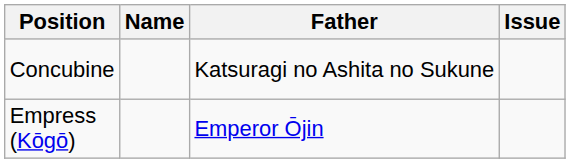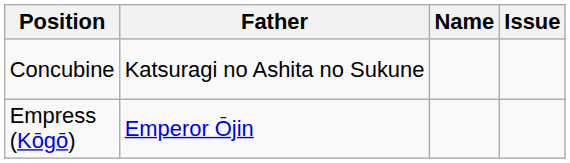columns swapped: Name <-> Father
